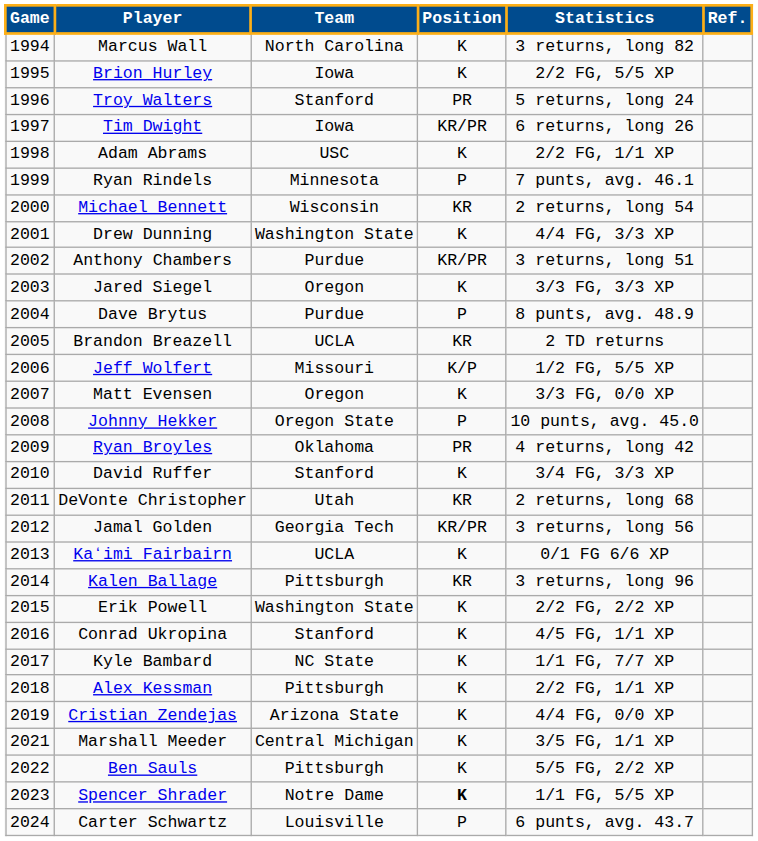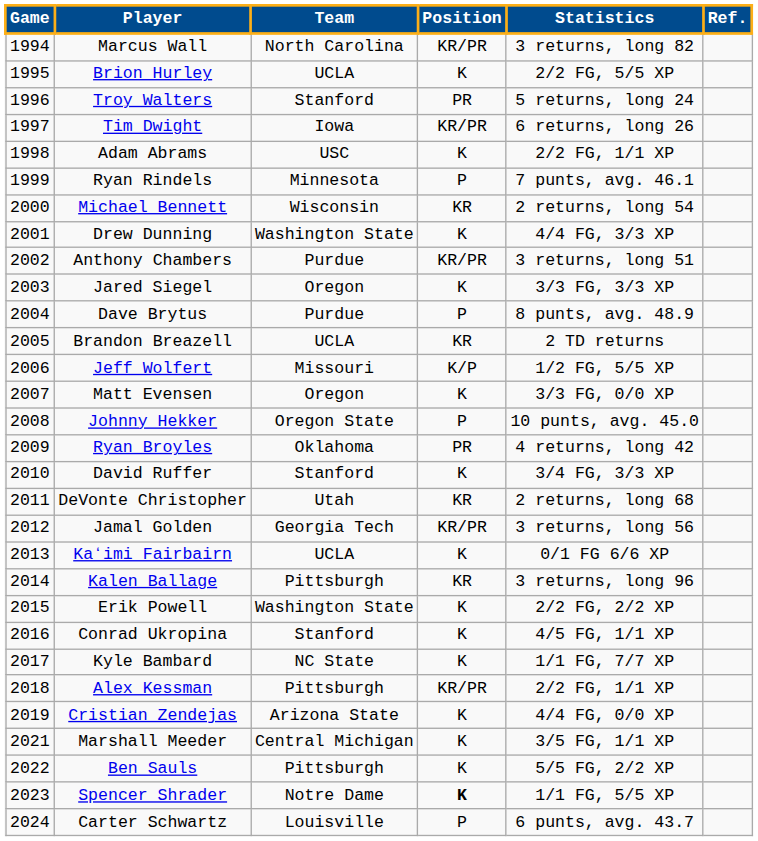Marcus Wall | Position: K -> KR/PR
Brion Hurley | Team: Iowa -> UCLA
Alex Kessman | Position: K -> KR/PR
